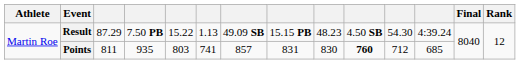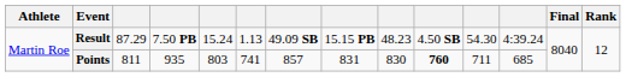Result | column 5: 15.22 -> 15.24
Points | column 11: 712 -> 711
